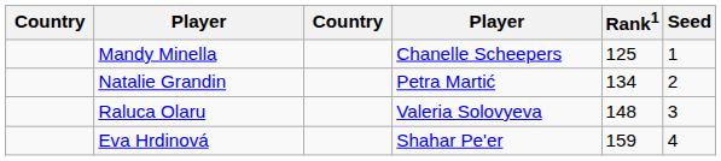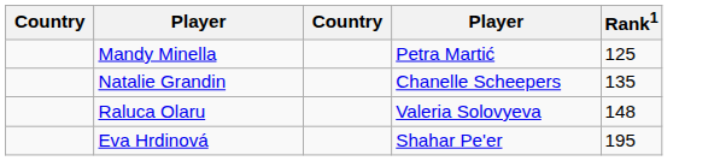- column: Seed | 1 | 2 | 3 | 4
Mandy Minella | column 4: Chanelle Scheepers -> Petra Martić
Natalie Grandin | column 4: Petra Martić -> Chanelle Scheepers
Natalie Grandin | Rank1: 134 -> 135
Eva Hrdinová | Rank1: 159 -> 195
